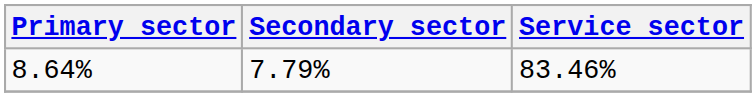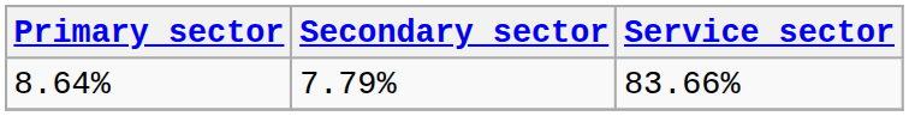8.64% | Service sector: 83.46% -> 83.66%
